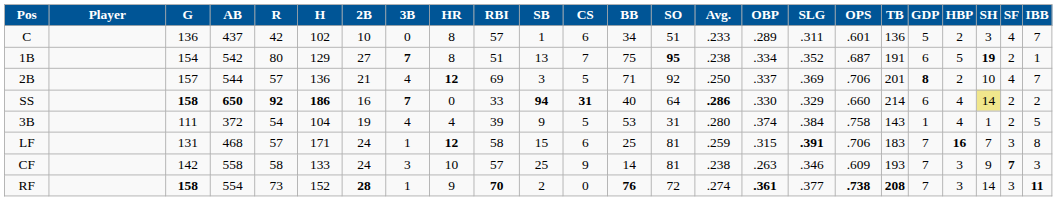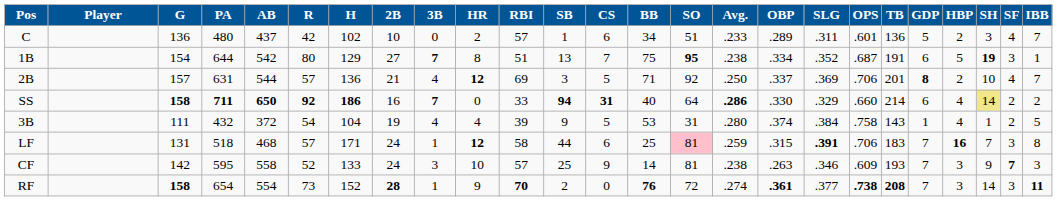+ column: PA | 480 | 644 | 631 | 711 | 432 | 518 | 595 | 654
C | HR: 8 -> 2
1B | SF: 2 -> 3
LF | SB: 15 -> 44
LF | SO: no background -> pink background
CF | R: 58 -> 52
